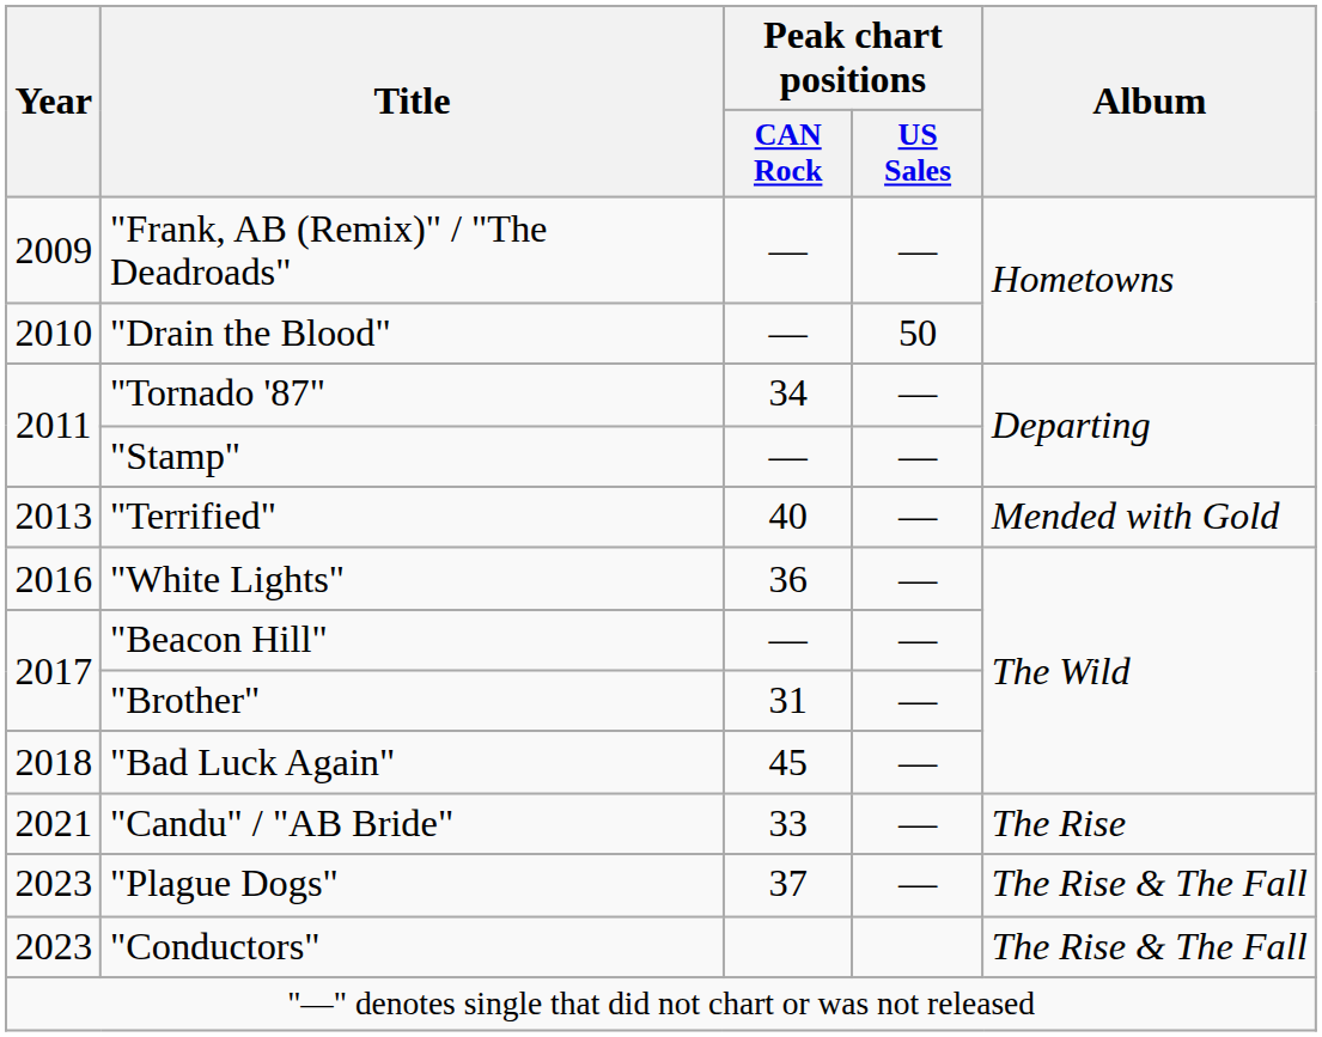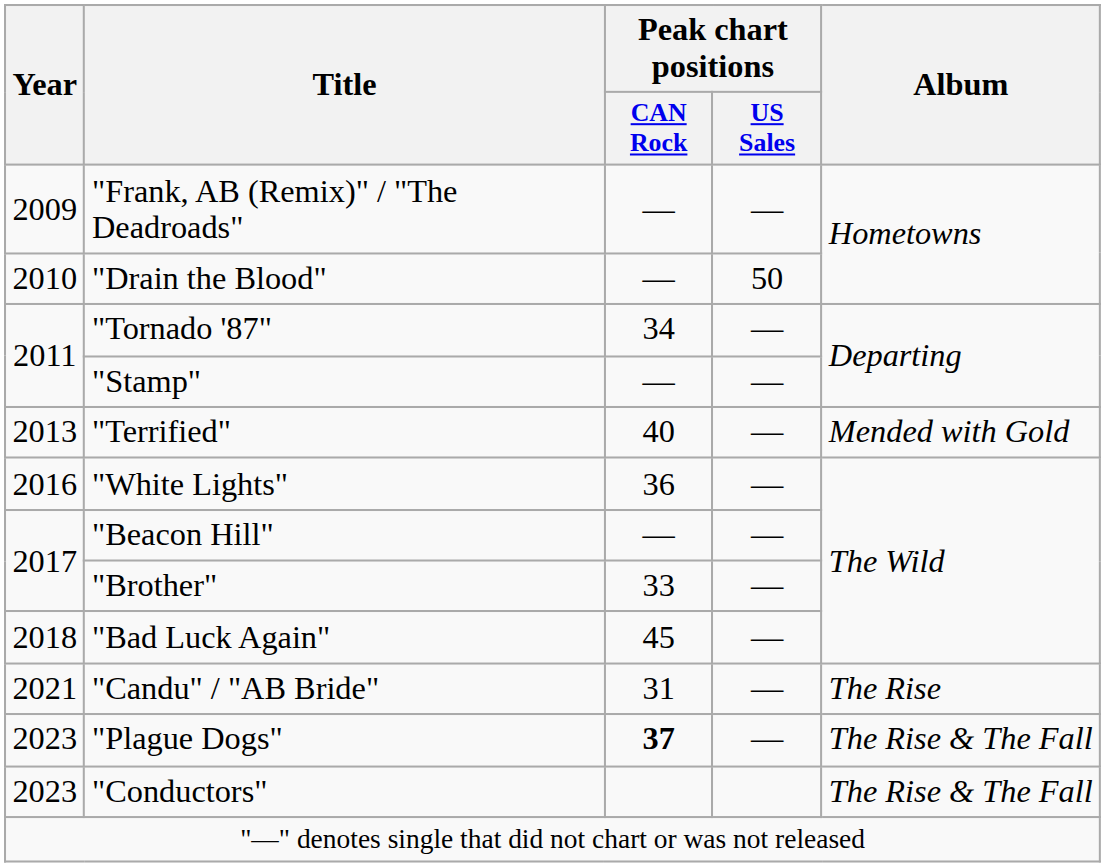"Brother" | Peak chart positions / CAN Rock: 31 -> 33
"Candu" / "AB Bride" | Peak chart positions / CAN Rock: 33 -> 31
"Plague Dogs" | Peak chart positions / CAN Rock: normal -> bold
